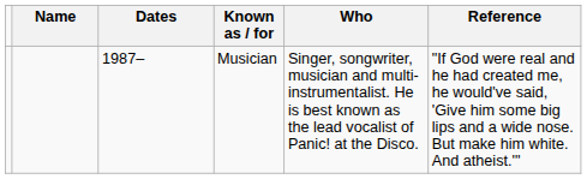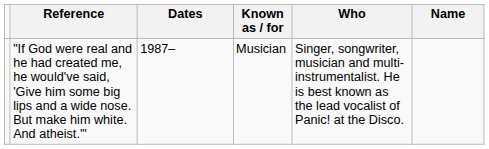columns swapped: Name <-> Reference
